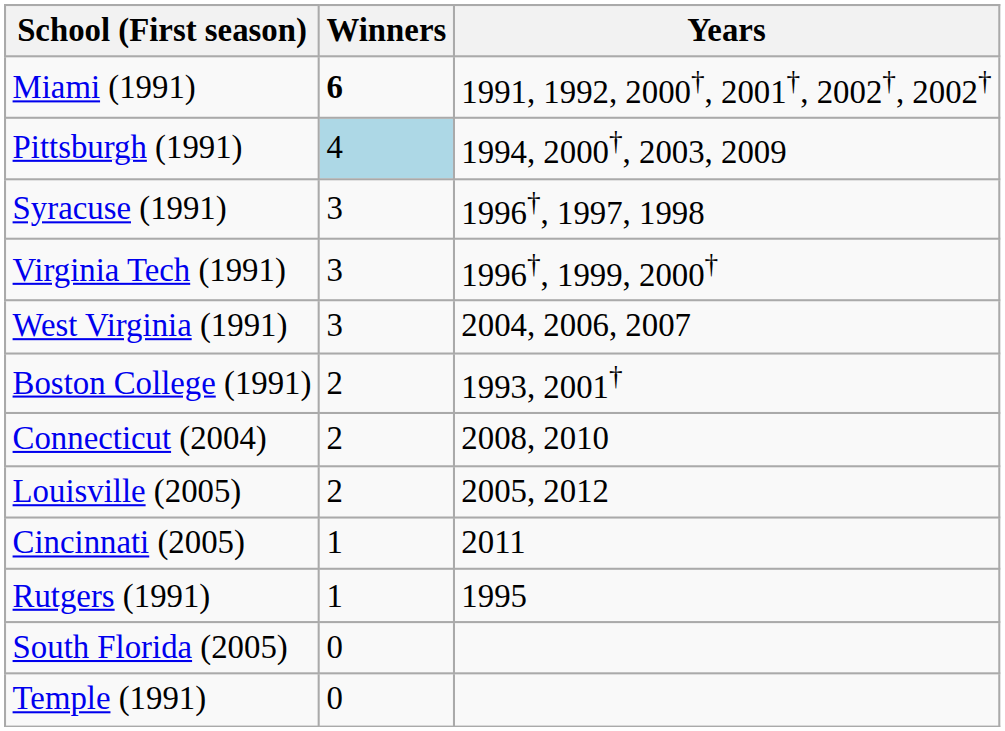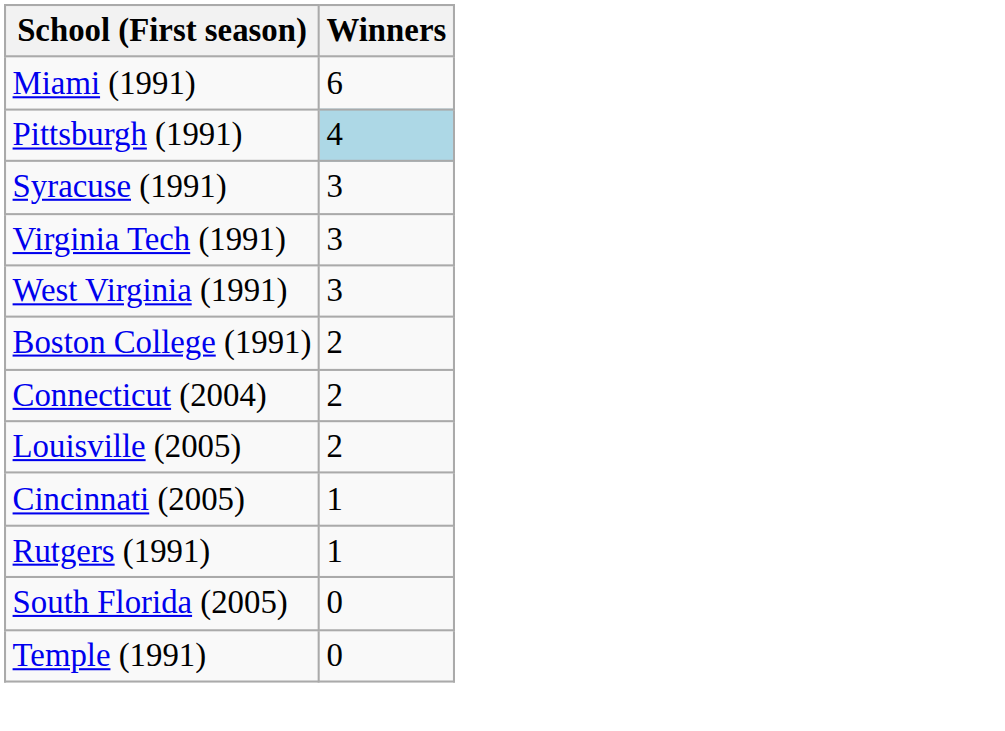- column: Years | 1991, 1992, 2000†, 2001†, 2002†, 2002† | 1994, 2000†, 2003, 2009 | 1996†, 1997, 1998 | 1996†, 1999, 2000† | 2004, 2006, 2007 | 1993, 2001† | 2008, 2010 | 2005, 2012 | 2011 | 1995
Miami (1991) | Winners: bold -> normal
